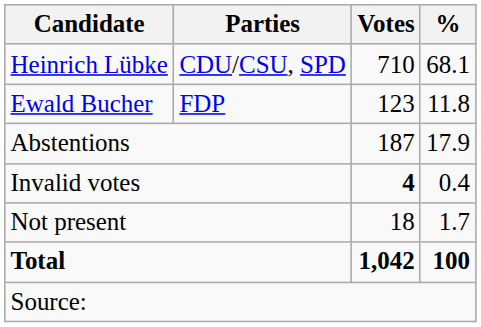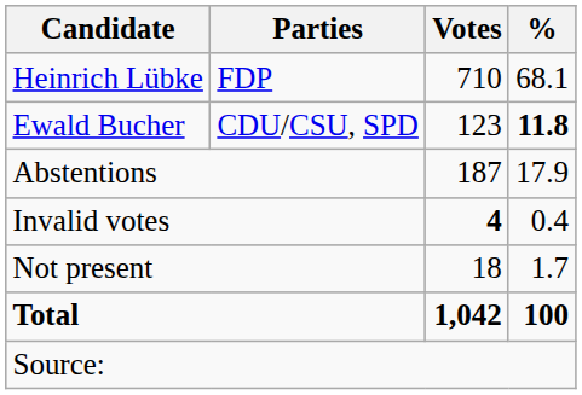Heinrich Lübke | Parties: CDU/CSU, SPD -> FDP
Ewald Bucher | Parties: FDP -> CDU/CSU, SPD
Ewald Bucher | %: normal -> bold
